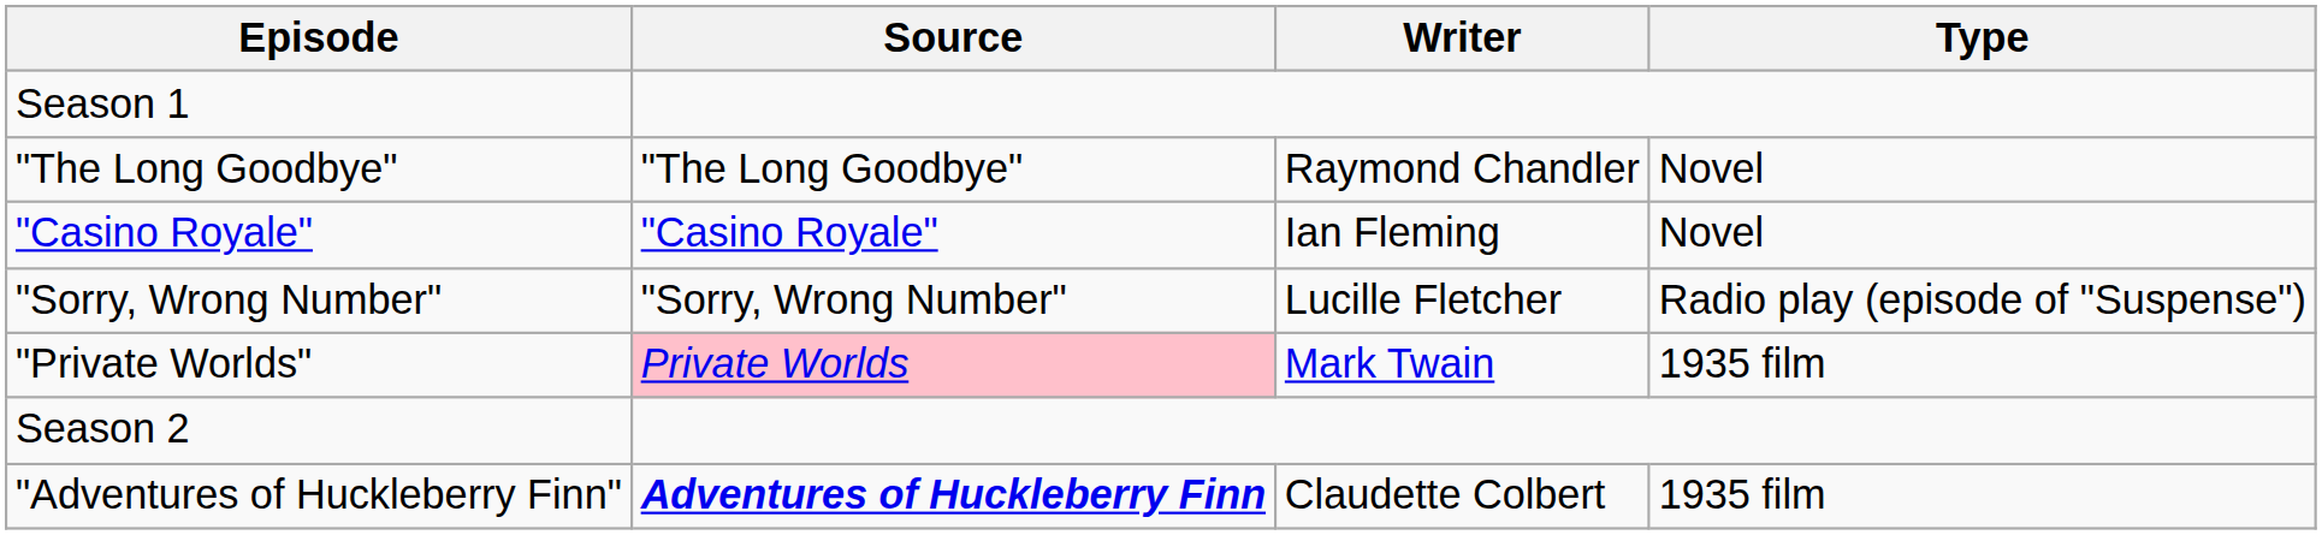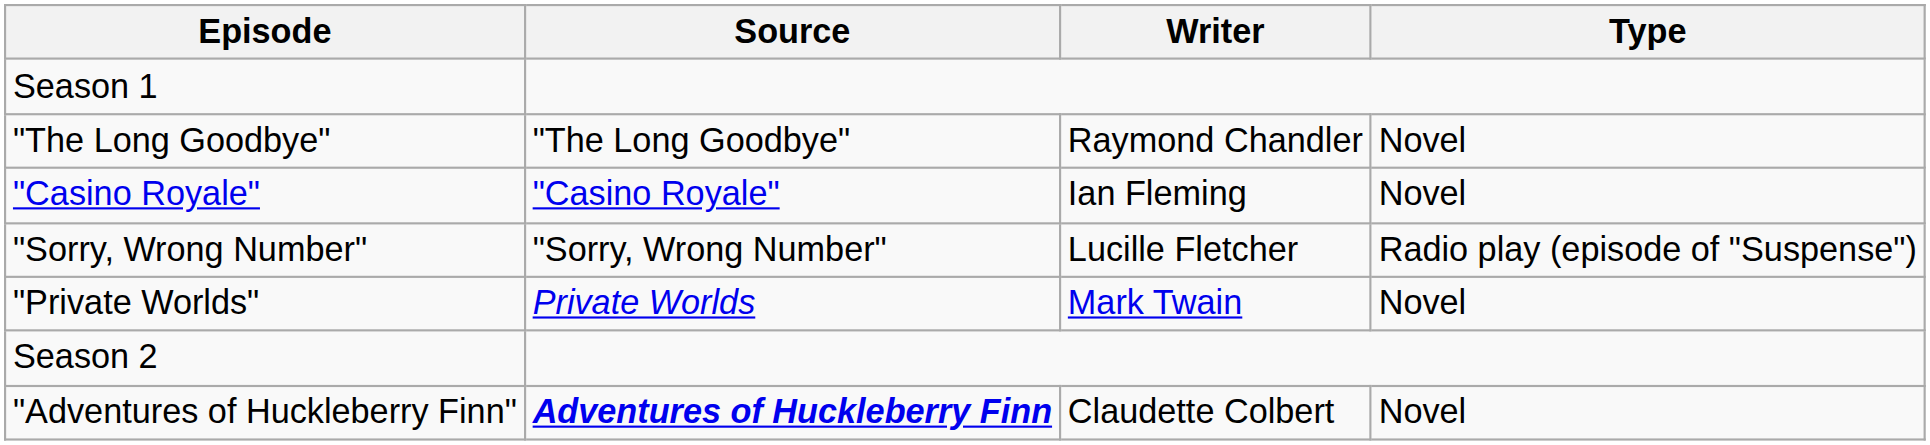"Private Worlds" | Source: pink background -> no background
"Private Worlds" | Type: 1935 film -> Novel
"Adventures of Huckleberry Finn" | Type: 1935 film -> Novel
